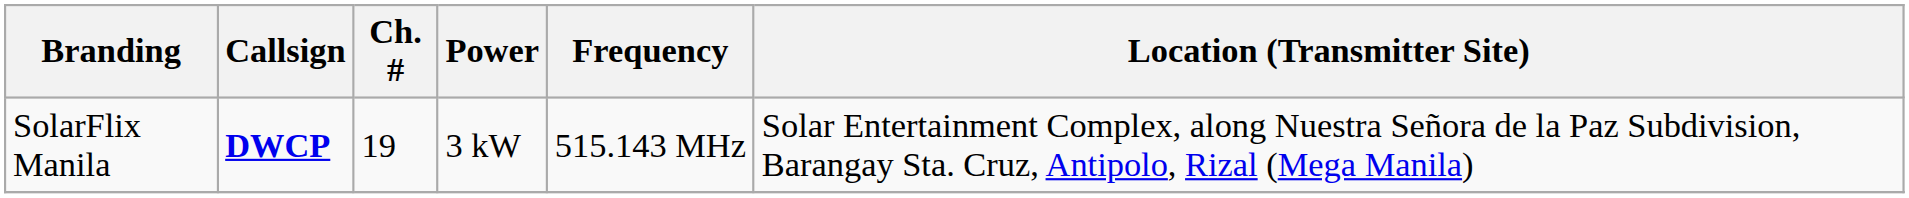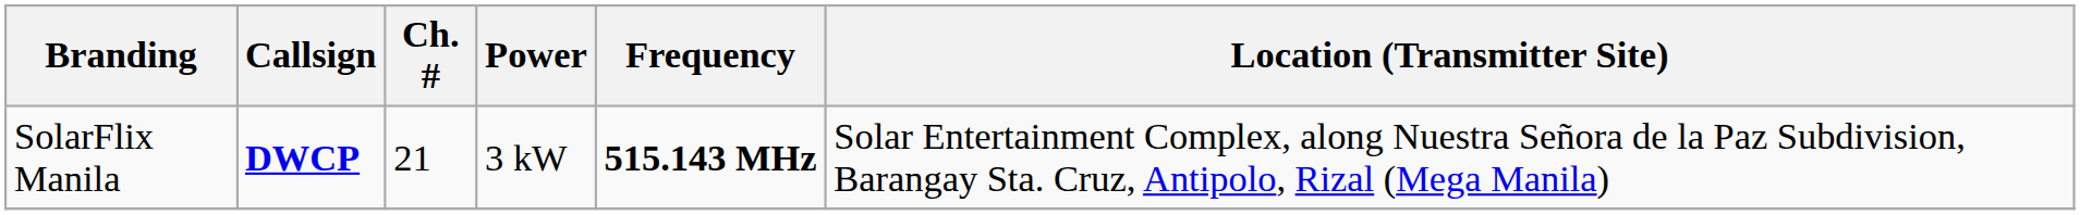SolarFlix Manila | Ch. #: 19 -> 21
SolarFlix Manila | Frequency: normal -> bold
